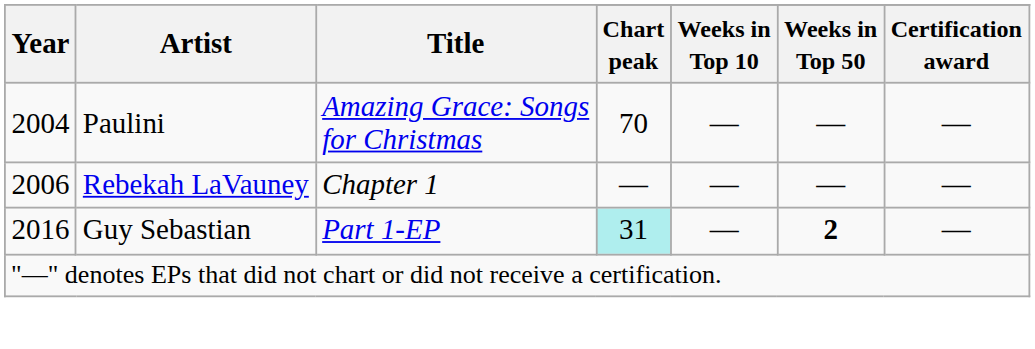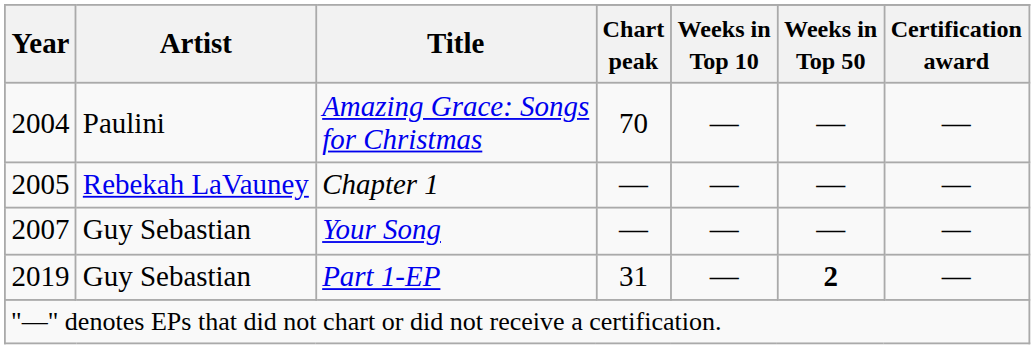Chapter 1 | Year: 2006 -> 2005
+ row: 2007 | Guy Sebastian | Your Song | — | — | — | —
Part 1-EP | Year: 2016 -> 2019
Part 1-EP | Chart peak: paleturquoise background -> no background
